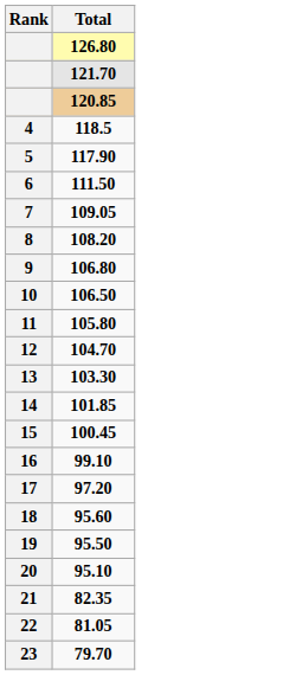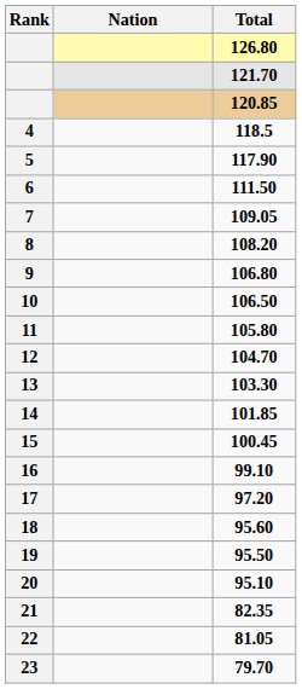+ column: Nation
